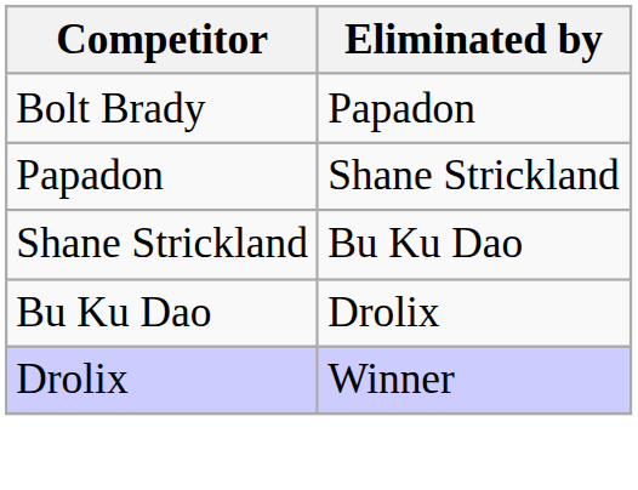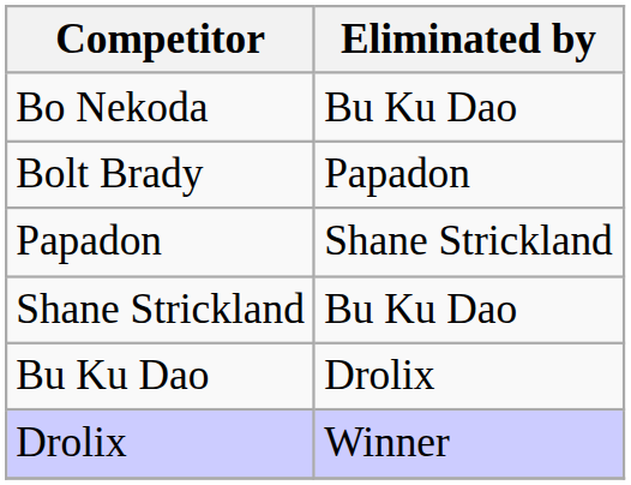+ row: Bo Nekoda | Bu Ku Dao
